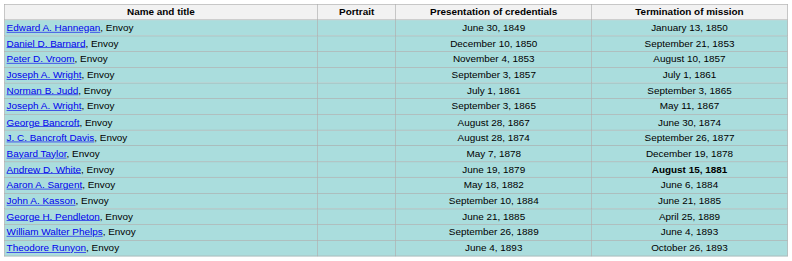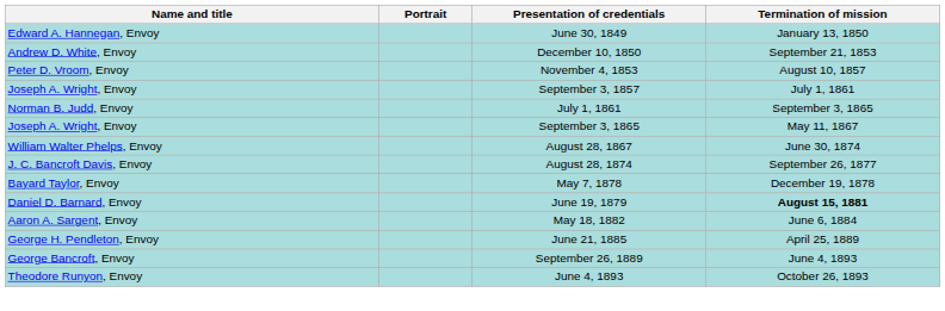December 10, 1850 | Name and title: Daniel D. Barnard, Envoy -> Andrew D. White, Envoy
August 28, 1867 | Name and title: George Bancroft, Envoy -> William Walter Phelps, Envoy
June 19, 1879 | Name and title: Andrew D. White, Envoy -> Daniel D. Barnard, Envoy
- row: John A. Kasson, Envoy | September 10, 1884 | June 21, 1885
September 26, 1889 | Name and title: William Walter Phelps, Envoy -> George Bancroft, Envoy
